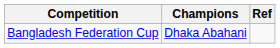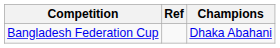columns swapped: Champions <-> Ref
